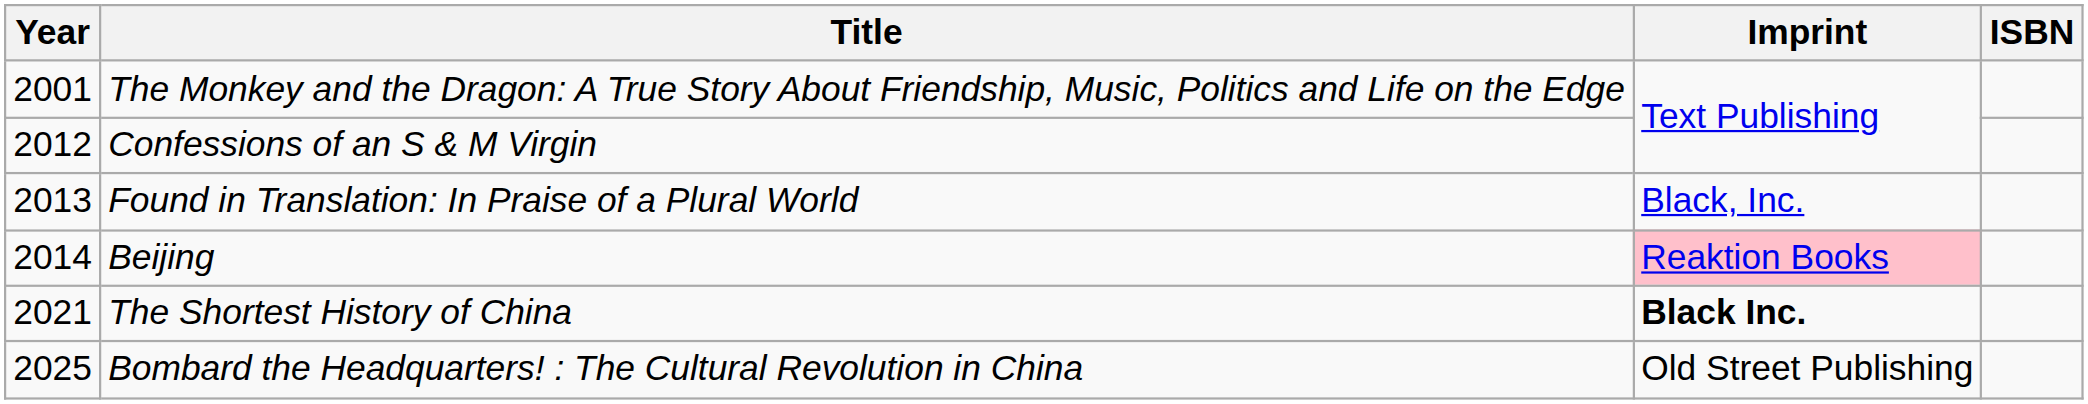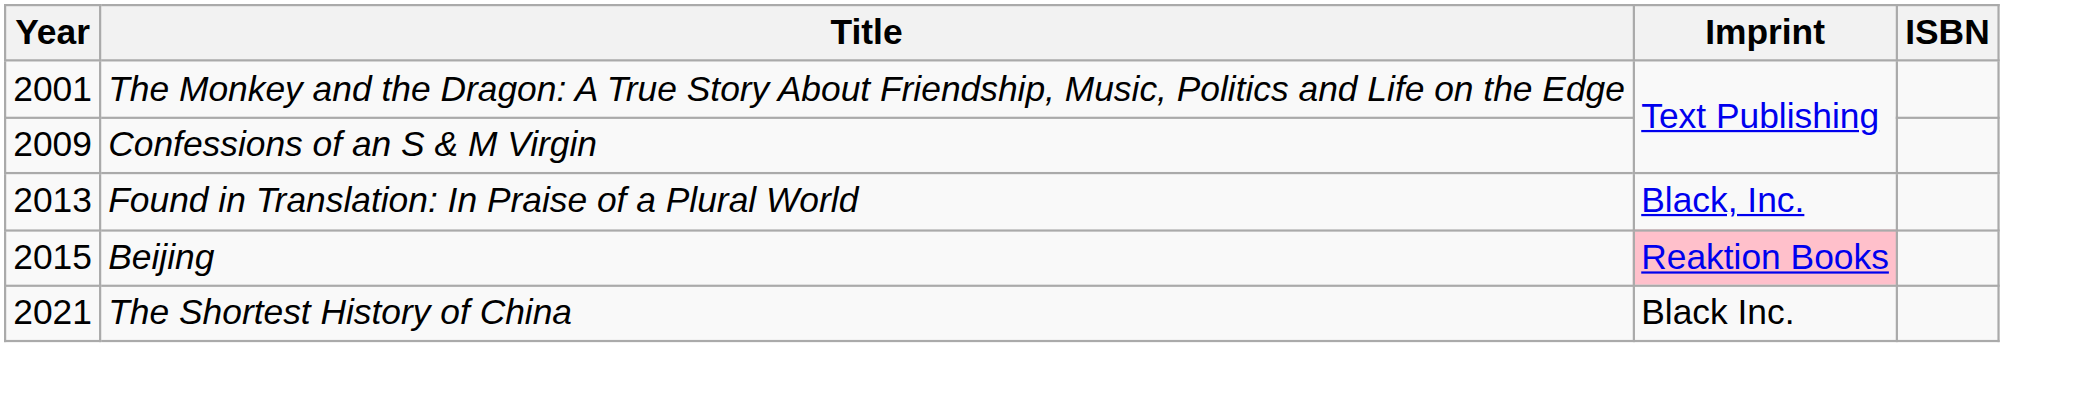Confessions of an S & M Virgin | Year: 2012 -> 2009
Beijing | Year: 2014 -> 2015
The Shortest History of China | Imprint: bold -> normal
- row: 2025 | Bombard the Headquarters! : The Cultural Revolution in China | Old Street Publishing
